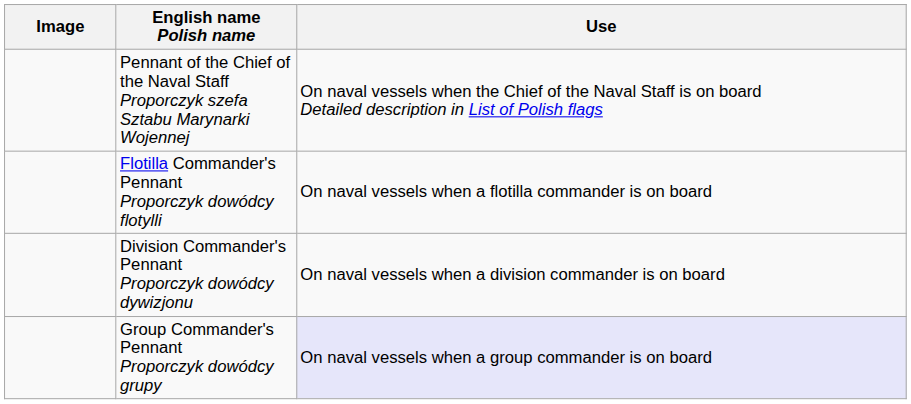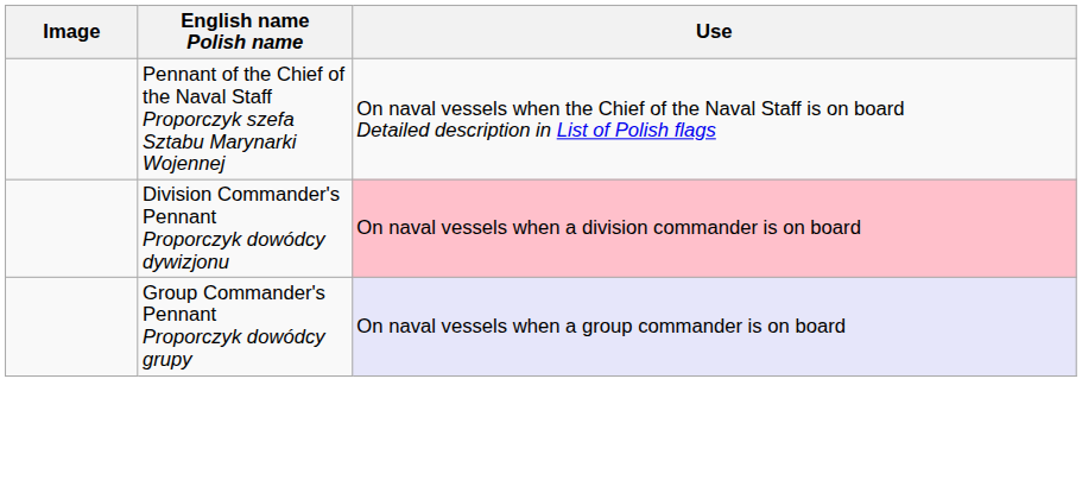- row: Flotilla Commander's Pennant Proporczyk dowódcy flotylli | On naval vessels when a flotilla commander is on board
Division Commander's Pennant Proporczyk dowódcy dywizjonu | Use: no background -> pink background
